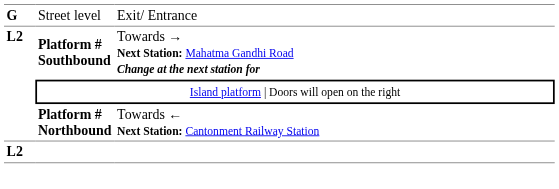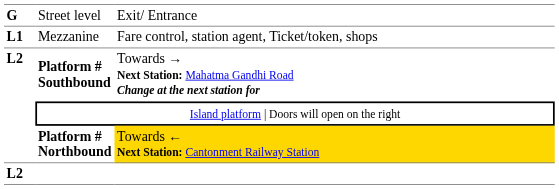+ row: L1 | Mezzanine | Fare control, station agent, Ticket/token, shops
Platform # Northbound | column 3: no background -> gold background
